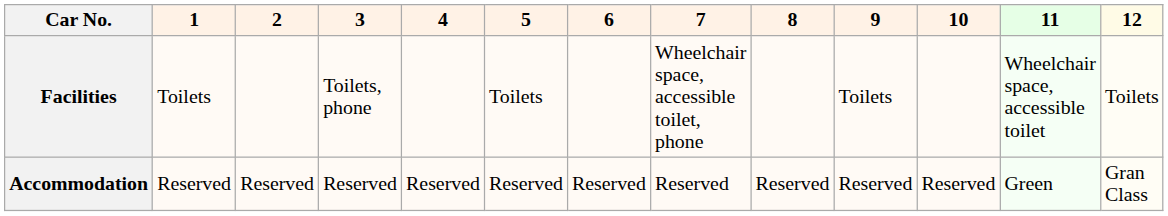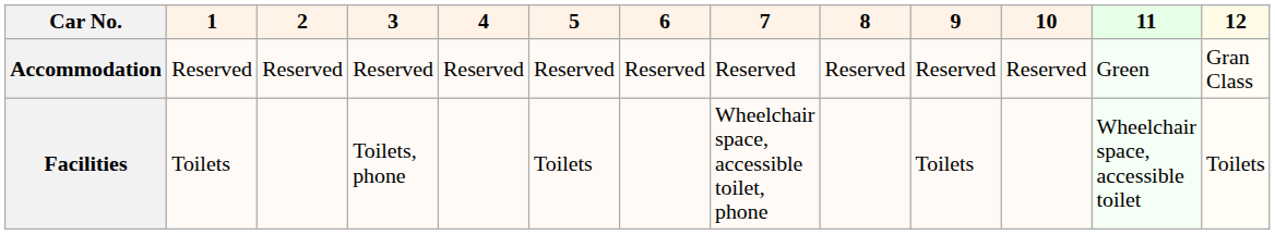rows swapped: Accommodation <-> Facilities
